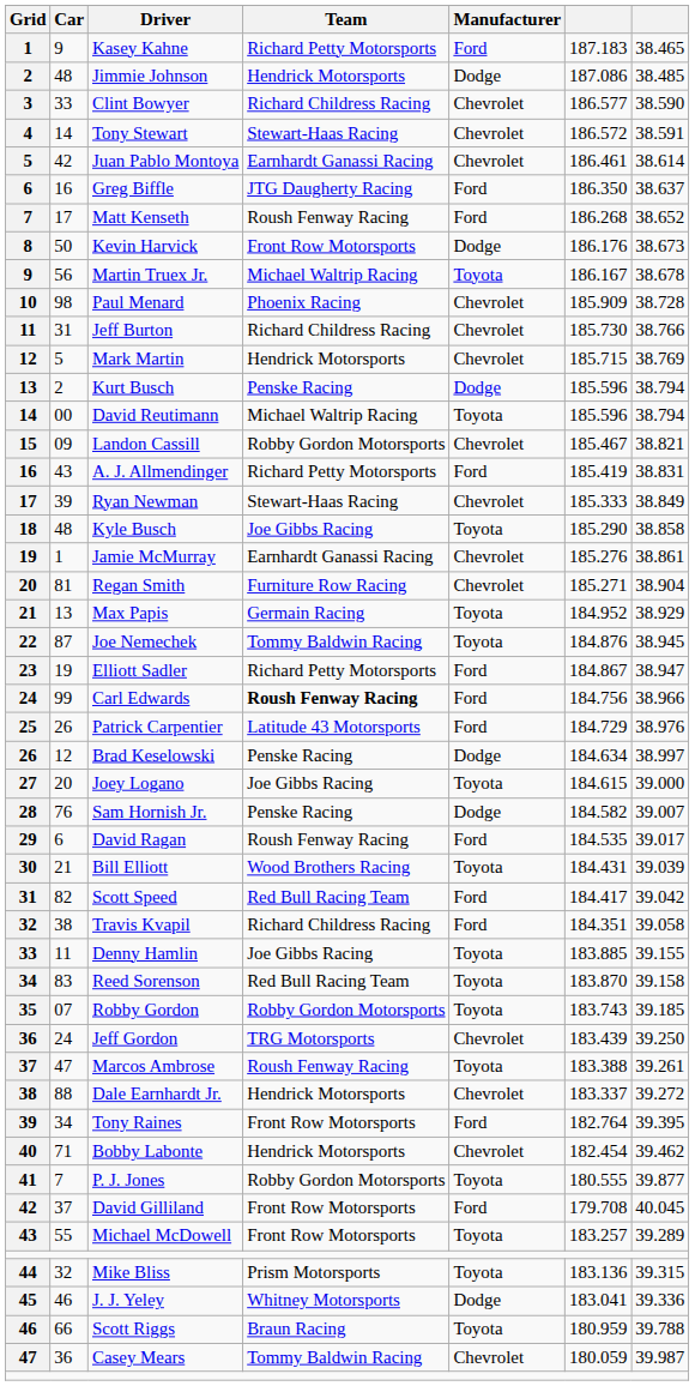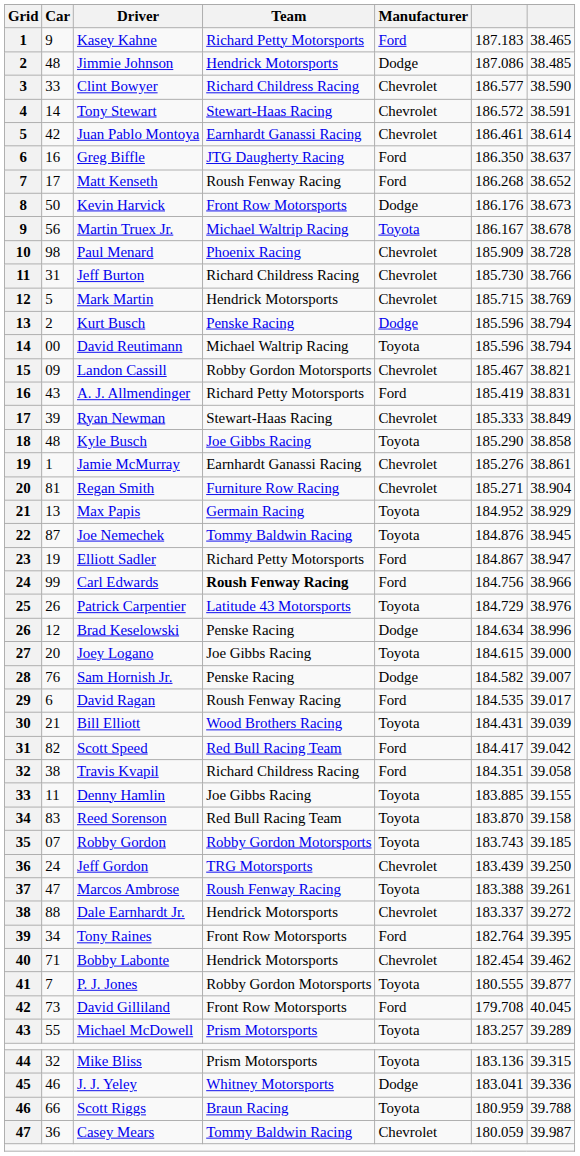Patrick Carpentier | Manufacturer: Ford -> Toyota
Brad Keselowski | column 7: 38.997 -> 38.996
David Gilliland | Car: 37 -> 73
Michael McDowell | Team: Front Row Motorsports -> Prism Motorsports
